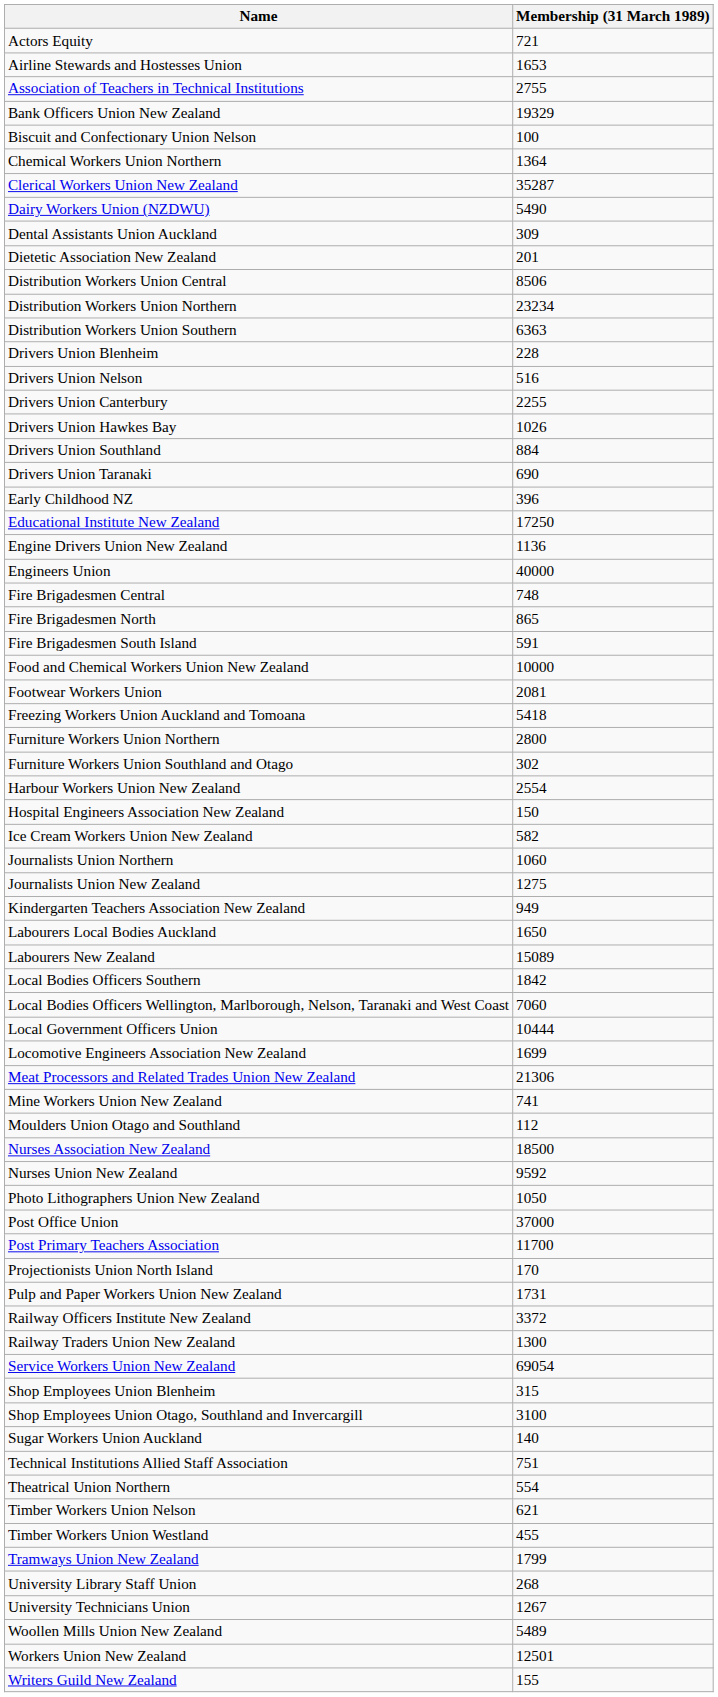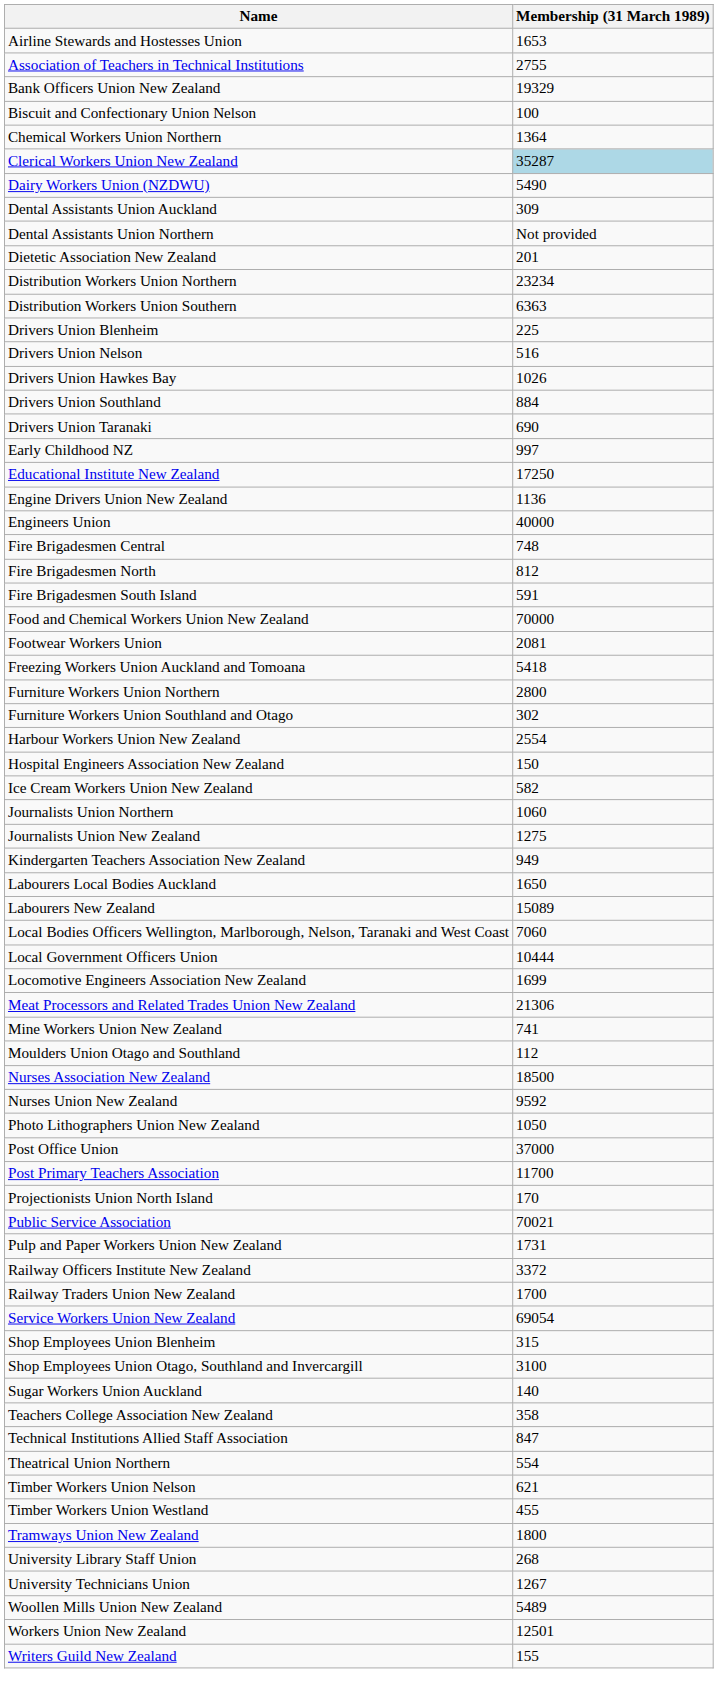- row: Actors Equity | 721
Clerical Workers Union New Zealand | Membership (31 March 1989): no background -> lightblue background
+ row: Dental Assistants Union Northern | Not provided
- row: Distribution Workers Union Central | 8506
Drivers Union Blenheim | Membership (31 March 1989): 228 -> 225
- row: Drivers Union Canterbury | 2255
Early Childhood NZ | Membership (31 March 1989): 396 -> 997
Fire Brigadesmen North | Membership (31 March 1989): 865 -> 812
Food and Chemical Workers Union New Zealand | Membership (31 March 1989): 10000 -> 70000
- row: Local Bodies Officers Southern | 1842
+ row: Public Service Association | 70021
Railway Traders Union New Zealand | Membership (31 March 1989): 1300 -> 1700
+ row: Teachers College Association New Zealand | 358
Technical Institutions Allied Staff Association | Membership (31 March 1989): 751 -> 847
Tramways Union New Zealand | Membership (31 March 1989): 1799 -> 1800
